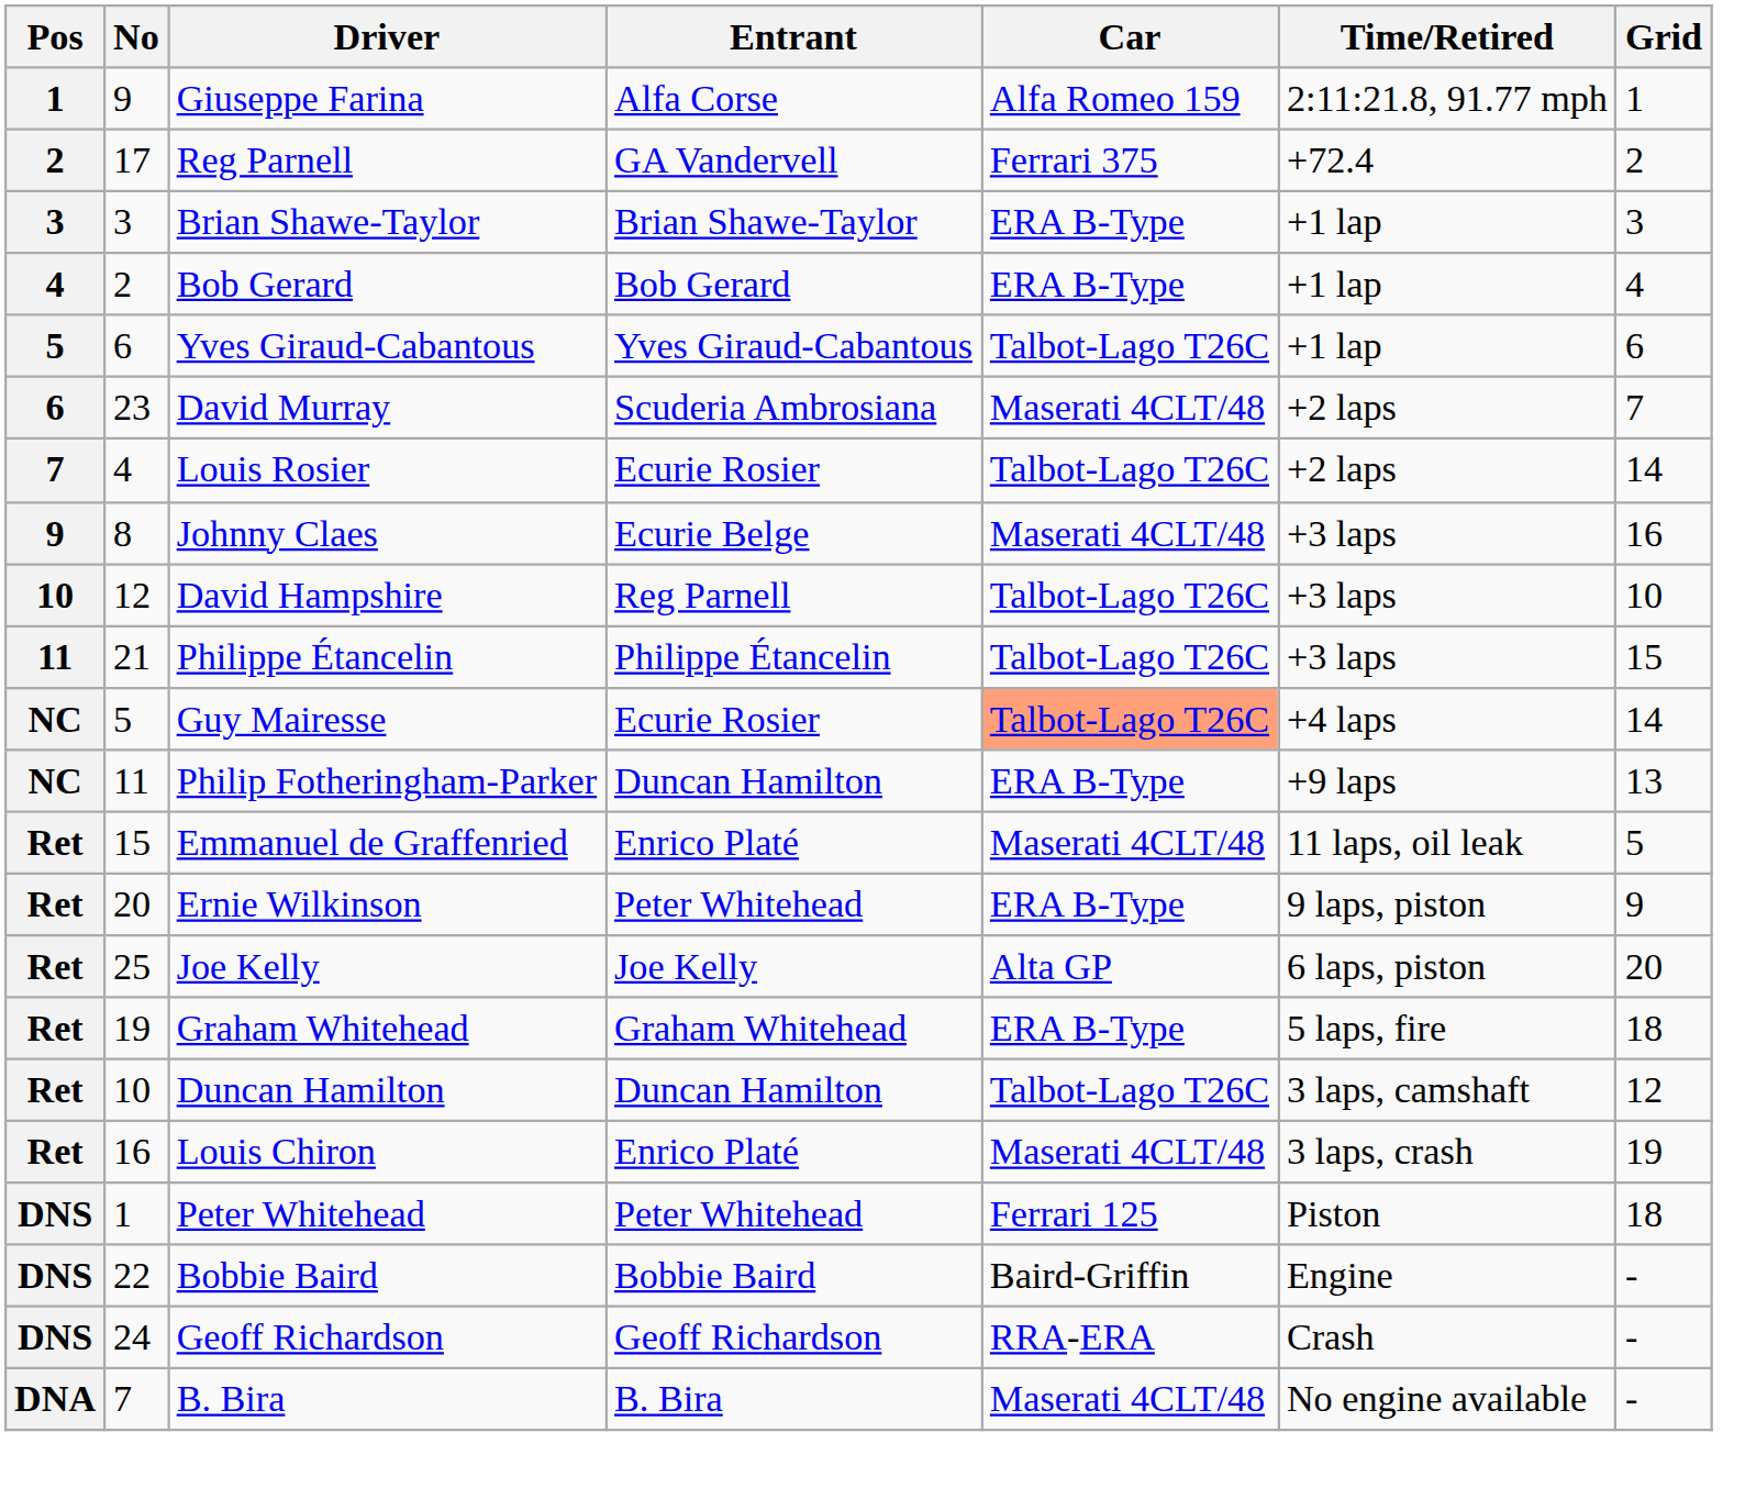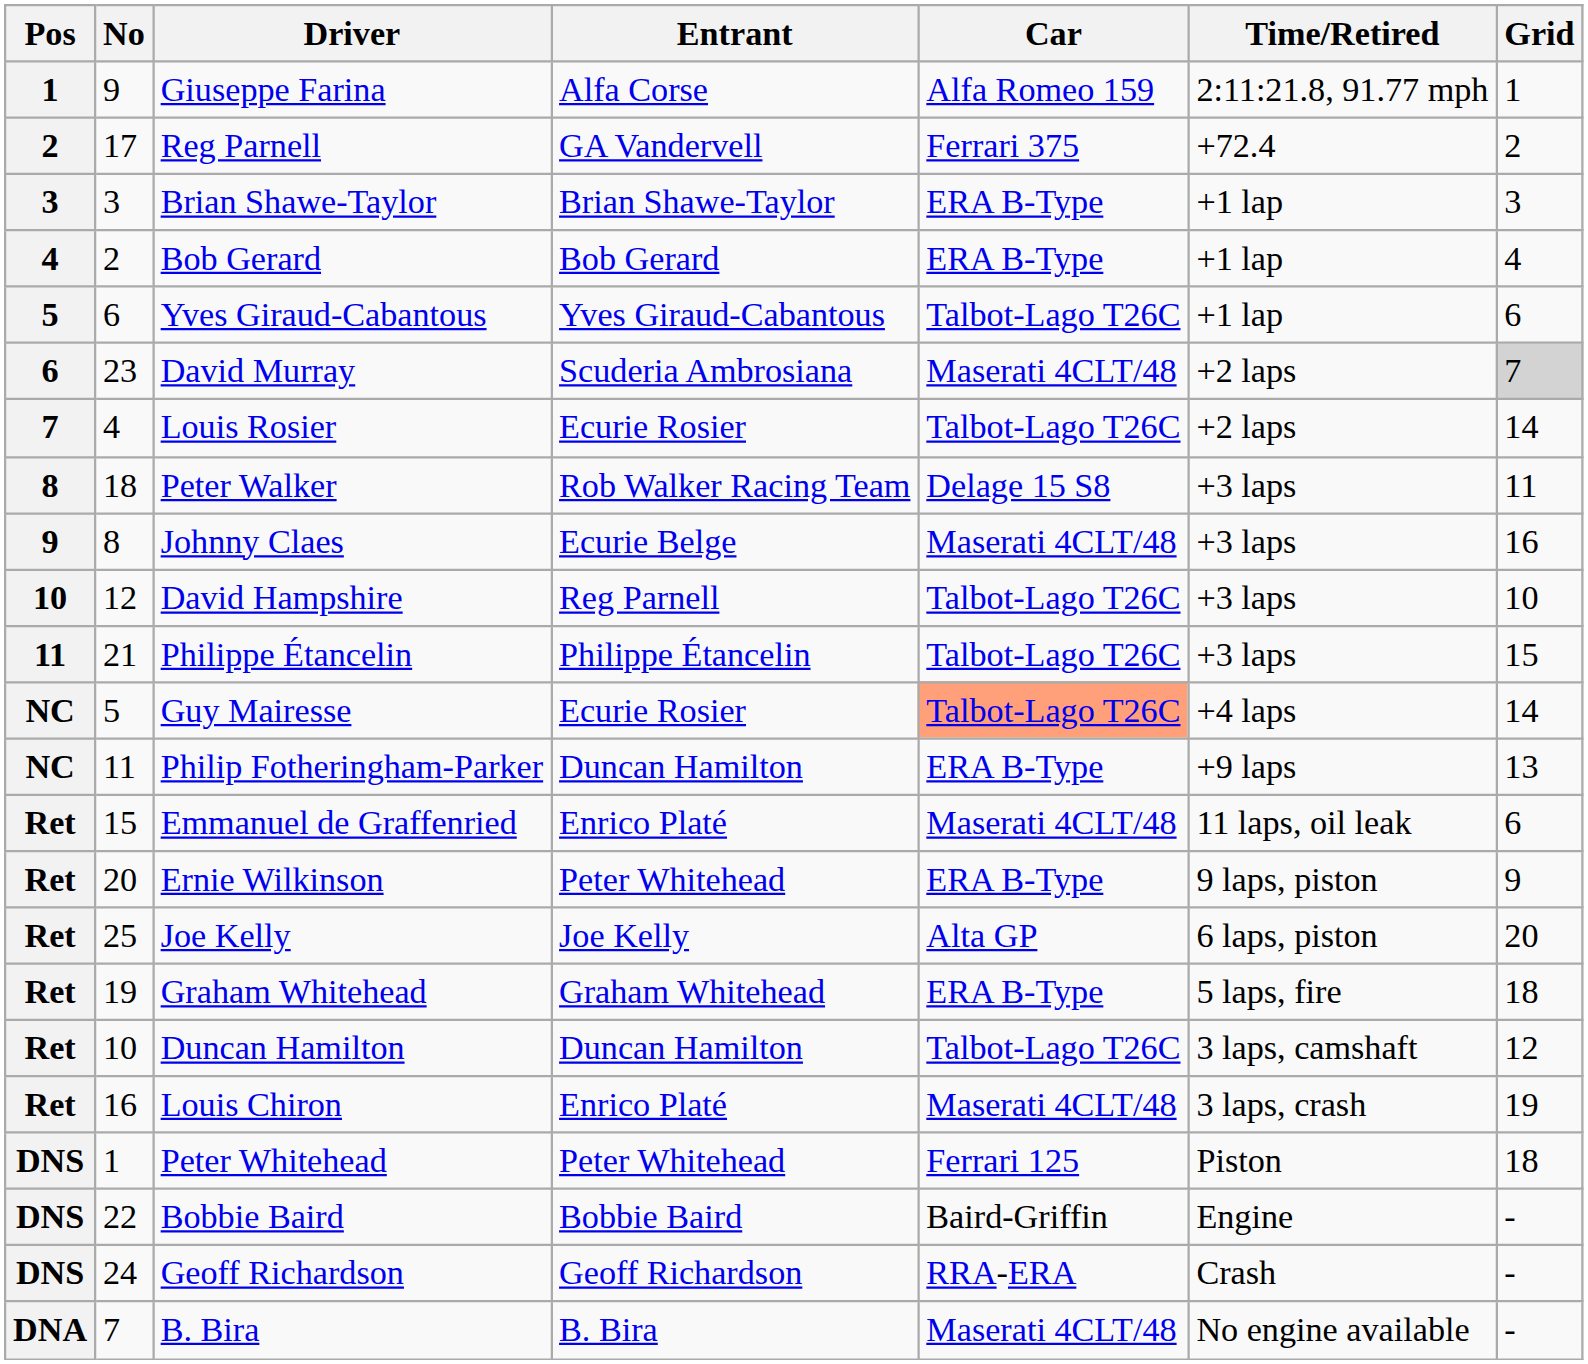David Murray | Grid: no background -> lightgrey background
+ row: 8 | 18 | Peter Walker | Rob Walker Racing Team | Delage 15 S8 | +3 laps | 11
Emmanuel de Graffenried | Grid: 5 -> 6
